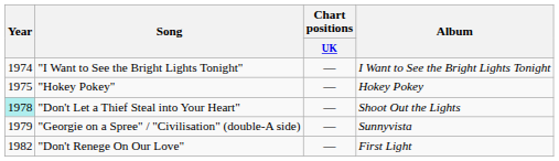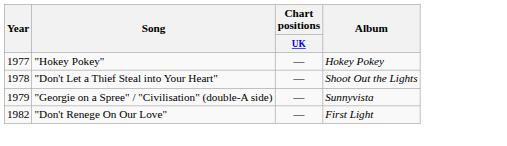- row: 1974 | "I Want to See the Bright Lights Tonight" | — | I Want to See the Bright Lights Tonight
"Hokey Pokey" | Year: 1975 -> 1977
"Don't Let a Thief Steal into Your Heart" | Year: paleturquoise background -> no background
